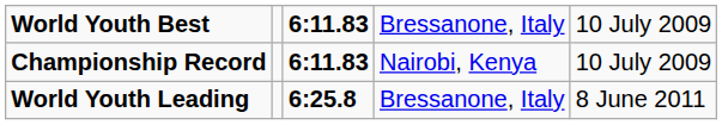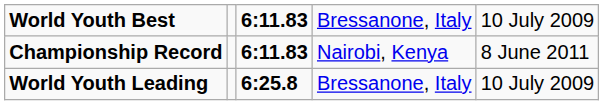Championship Record | column 5: 10 July 2009 -> 8 June 2011
World Youth Leading | column 5: 8 June 2011 -> 10 July 2009
